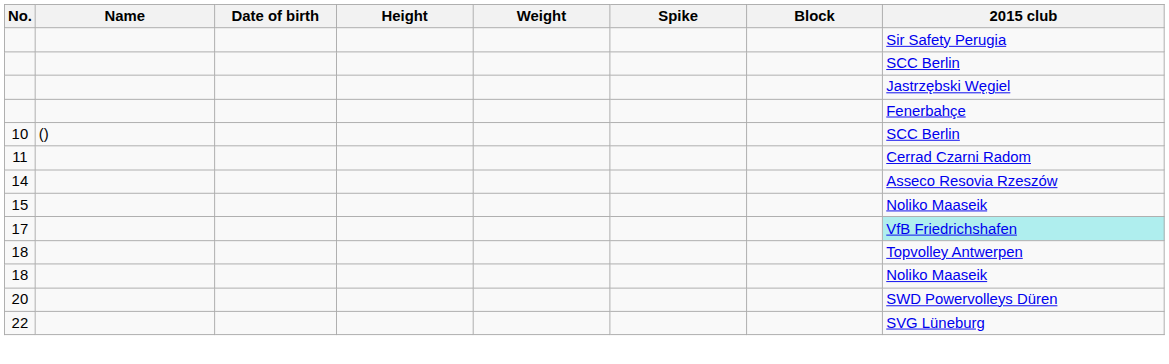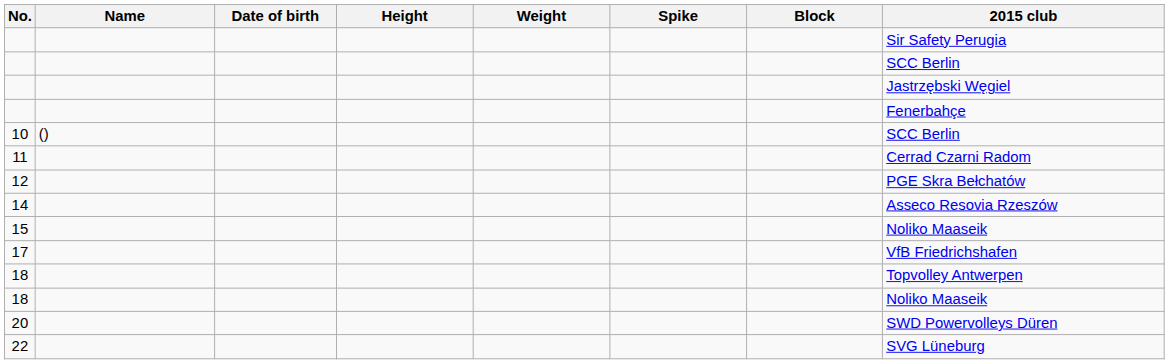+ row: 12 | PGE Skra Bełchatów
17 | 2015 club: paleturquoise background -> no background
